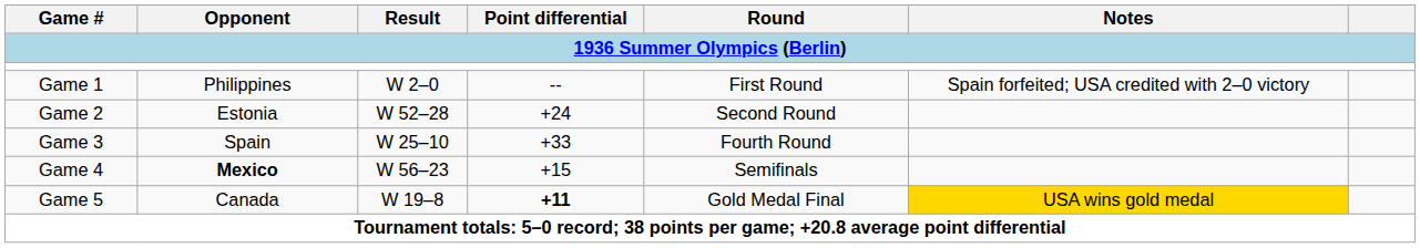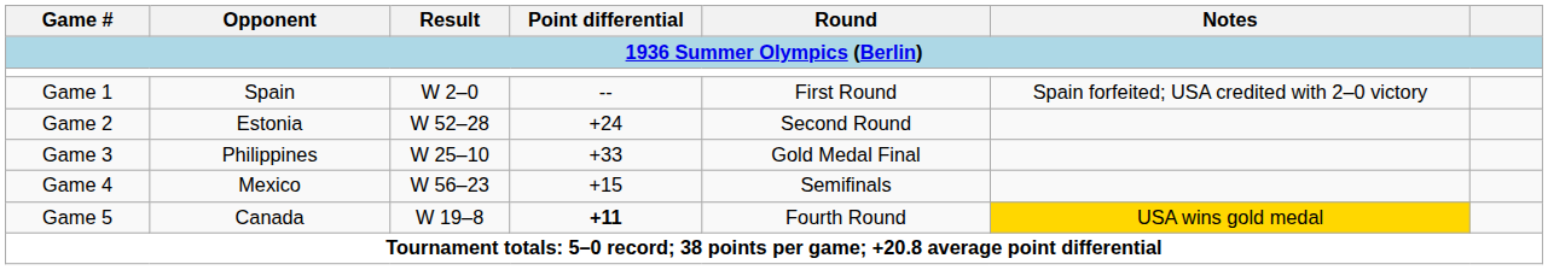Game 1 | Opponent: Philippines -> Spain
Game 3 | Opponent: Spain -> Philippines
Game 3 | Round: Fourth Round -> Gold Medal Final
Game 4 | Opponent: bold -> normal
Game 5 | Round: Gold Medal Final -> Fourth Round
